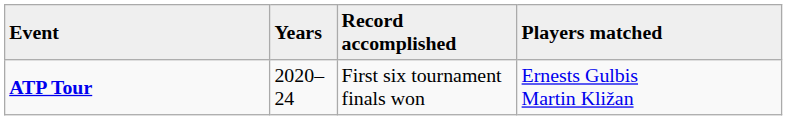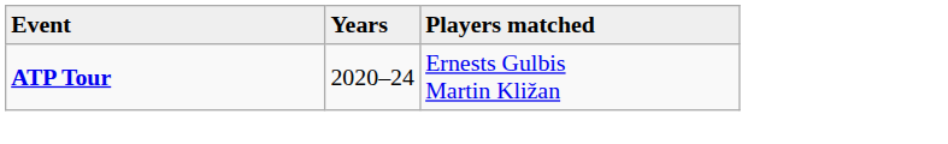- column: Record accomplished | First six tournament finals won
